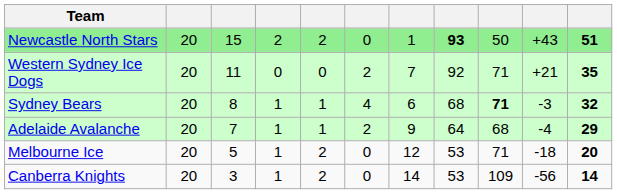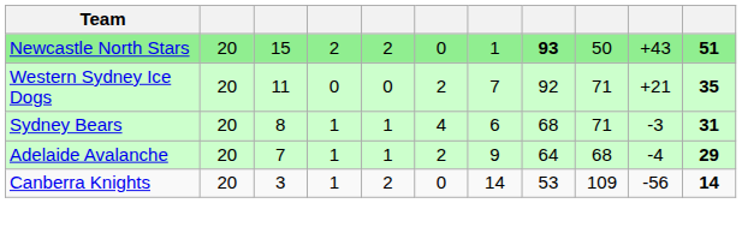Sydney Bears | column 9: bold -> normal
Sydney Bears | column 11: 32 -> 31
- row: Melbourne Ice | 20 | 5 | 1 | 2 | 0 | 12 | 53 | 71 | -18 | 20
